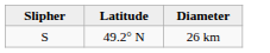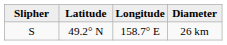+ column: Longitude | 158.7° E
